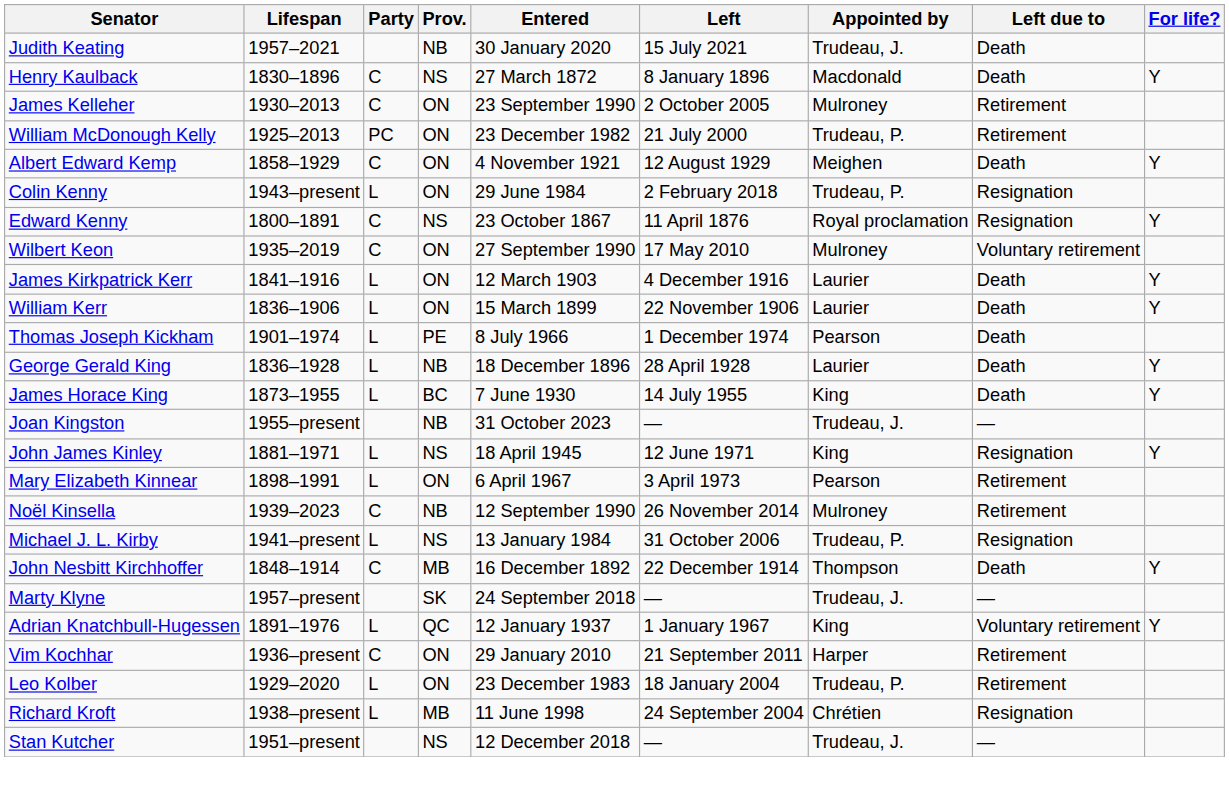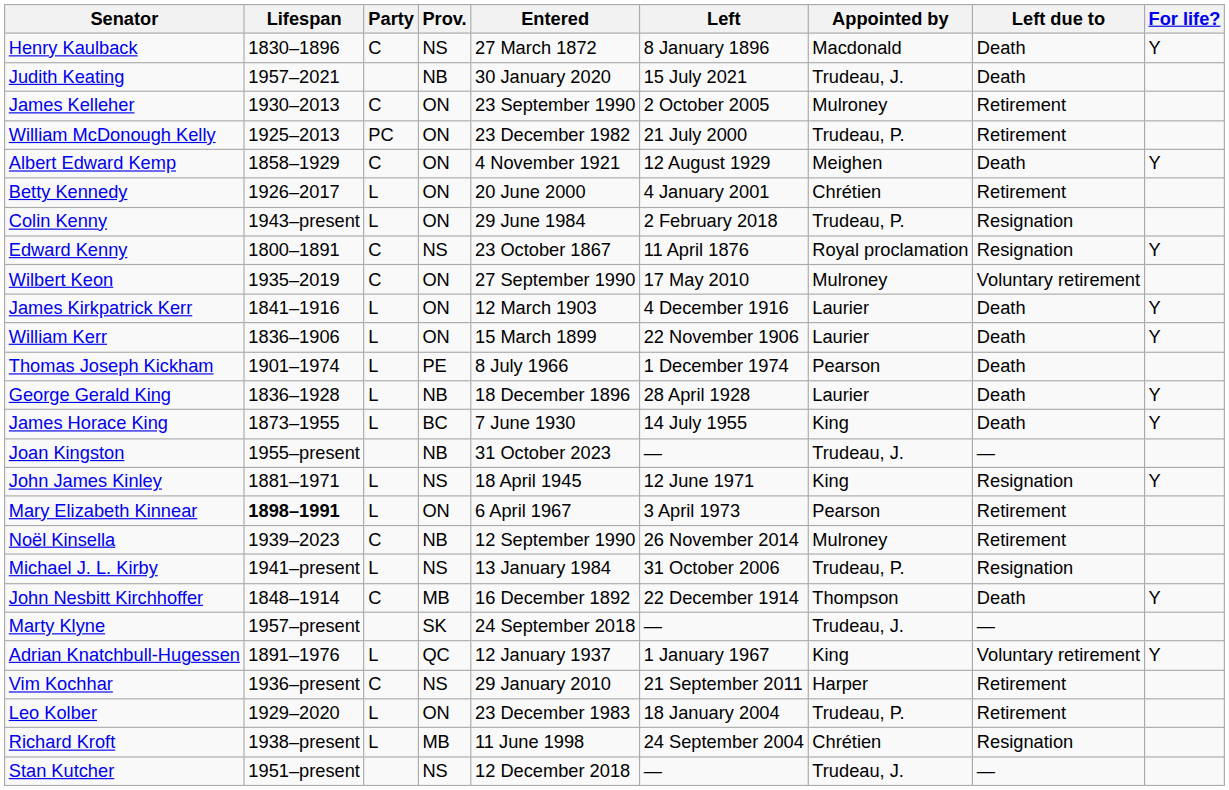rows swapped: Henry Kaulback <-> Judith Keating
+ row: Betty Kennedy | 1926–2017 | L | ON | 20 June 2000 | 4 January 2001 | Chrétien | Retirement
Mary Elizabeth Kinnear | Lifespan: normal -> bold
Vim Kochhar | Prov.: ON -> NS
